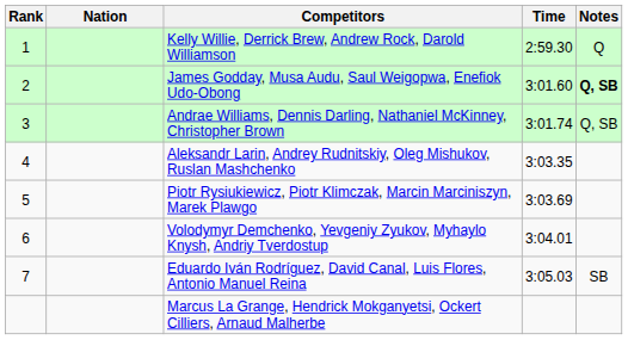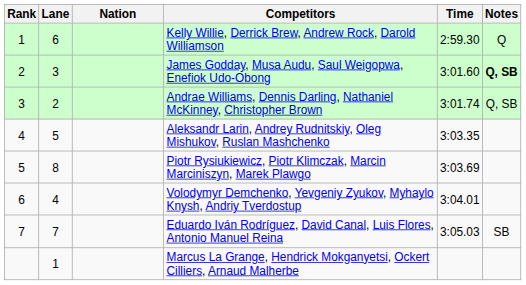+ column: Lane | 6 | 3 | 2 | 5 | 8 | 4 | 7 | 1
